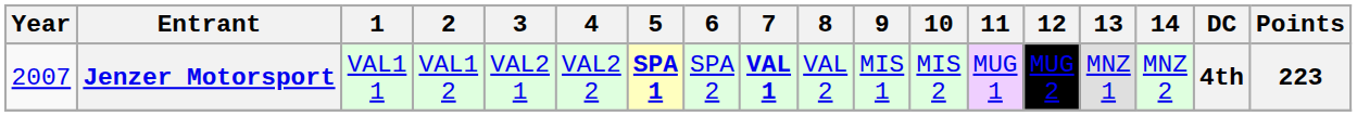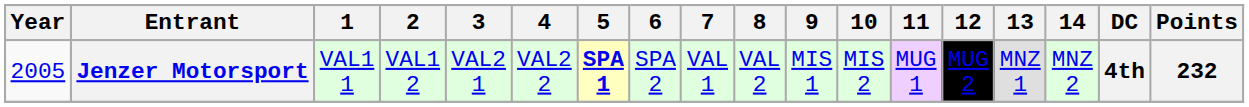Jenzer Motorsport | Year: 2007 -> 2005
Jenzer Motorsport | 7: bold -> normal
Jenzer Motorsport | Points: 223 -> 232
